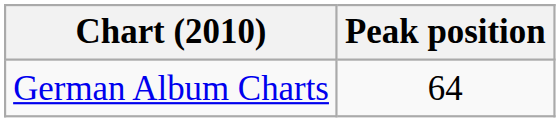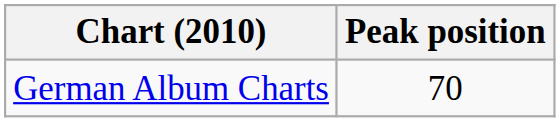German Album Charts | Peak position: 64 -> 70
